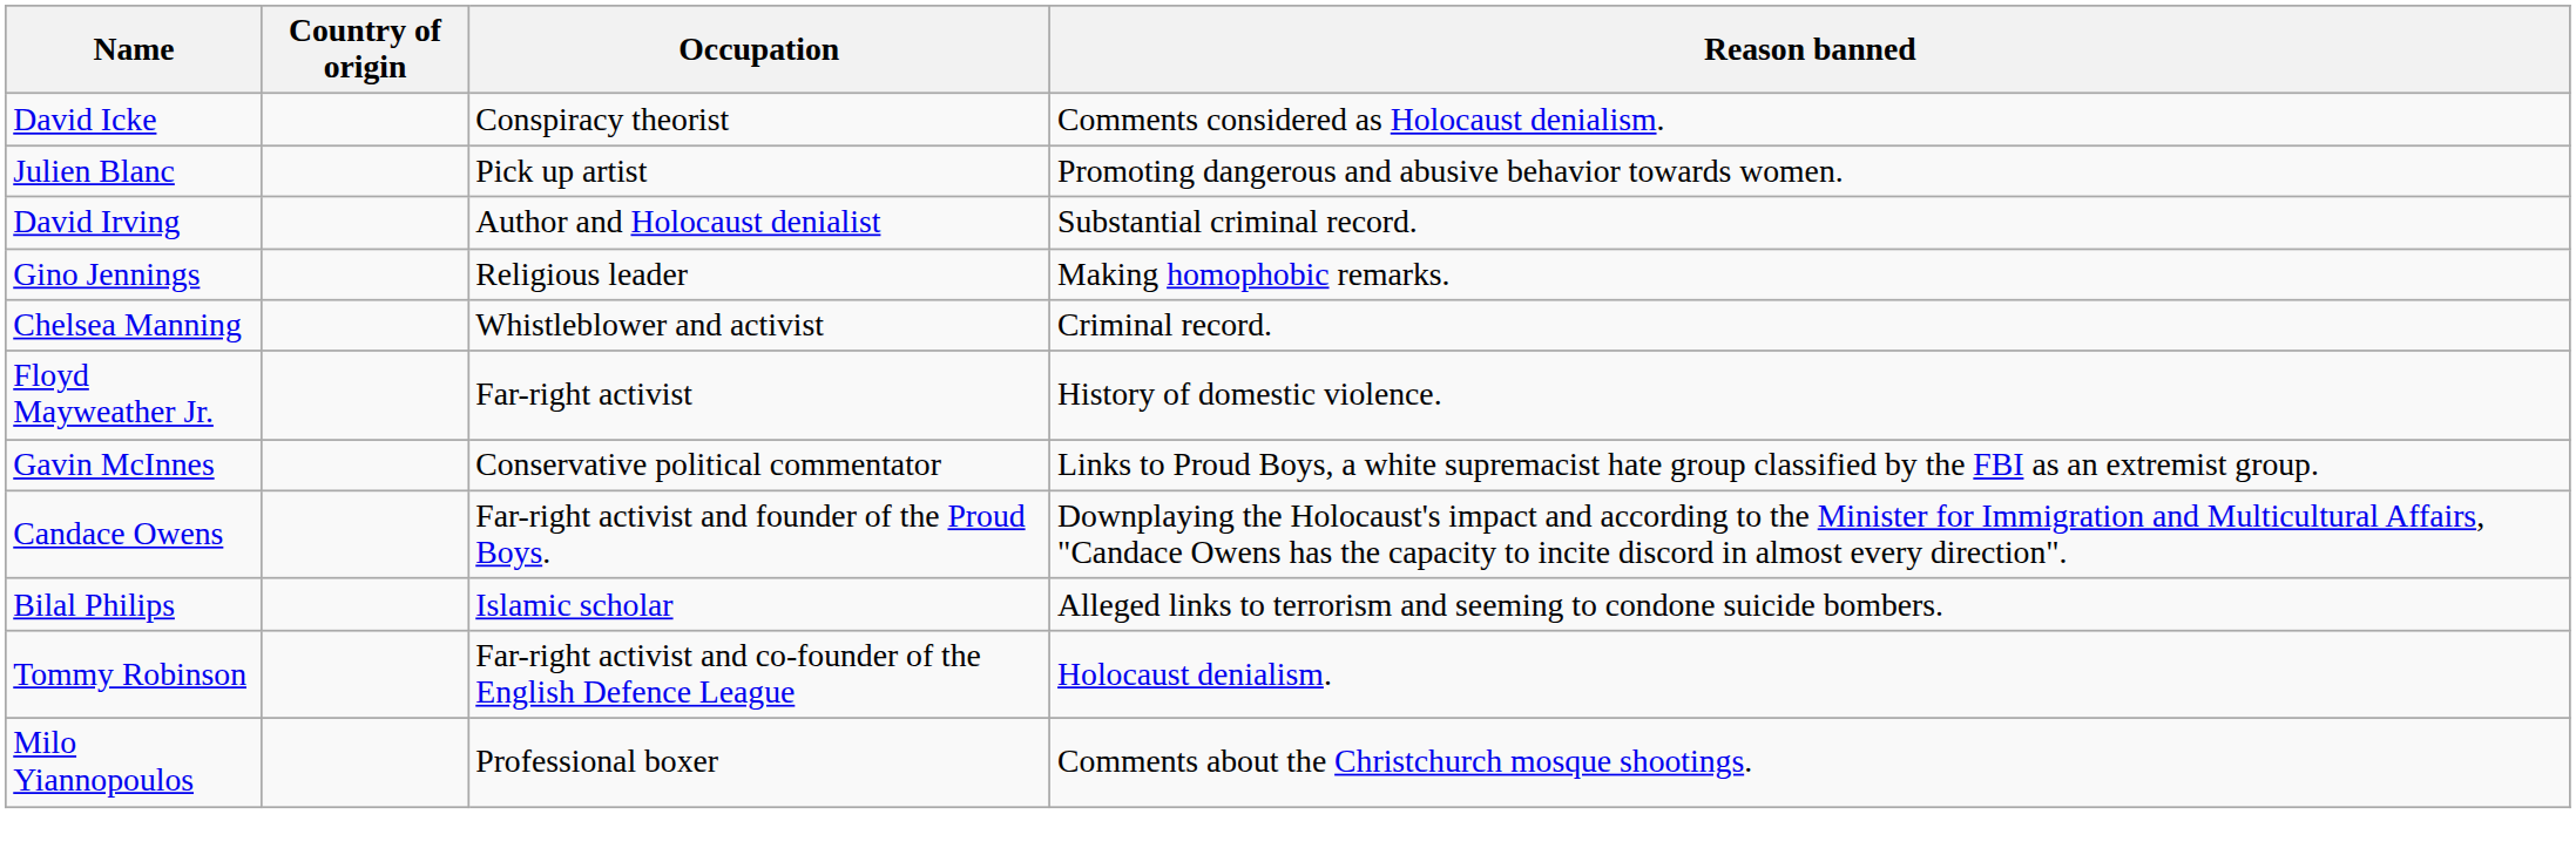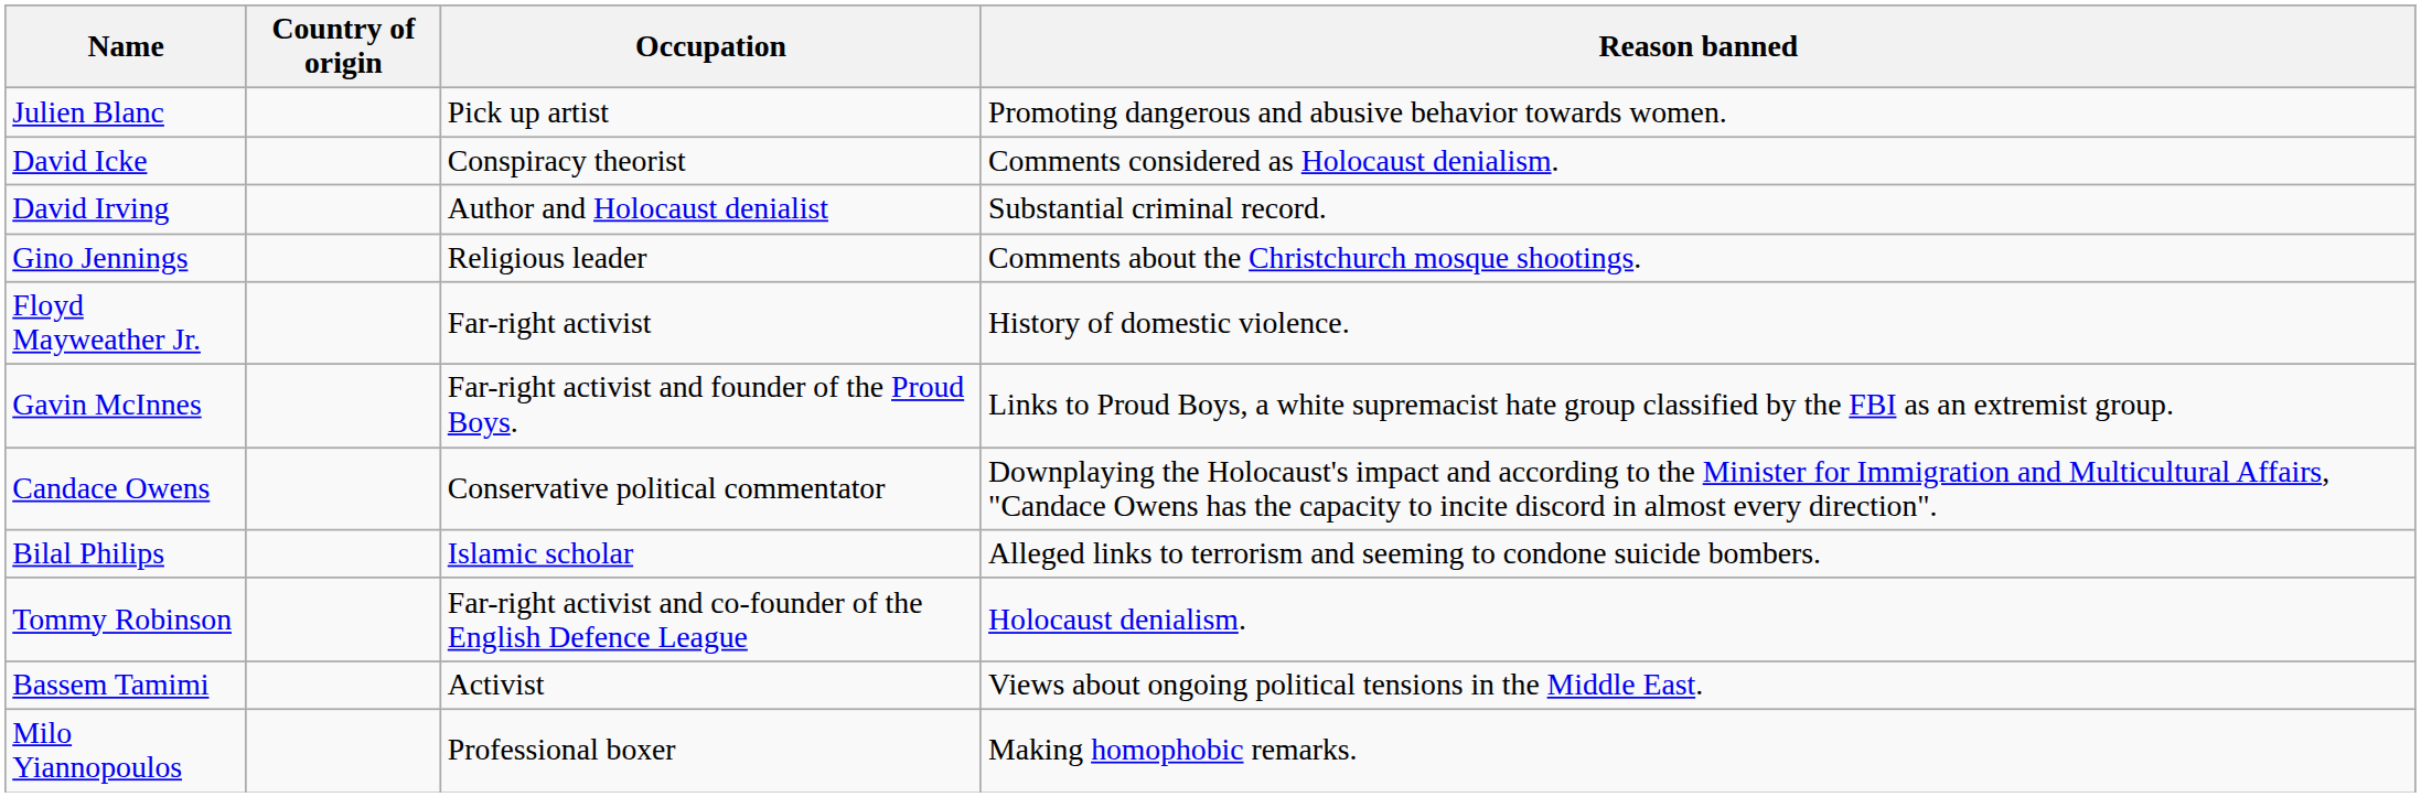rows swapped: Julien Blanc <-> David Icke
Gino Jennings | Reason banned: Making homophobic remarks. -> Comments about the Christchurch mosque shootings.
- row: Chelsea Manning | Whistleblower and activist | Criminal record.
Gavin McInnes | Occupation: Conservative political commentator -> Far-right activist and founder of the Proud Boys.
Candace Owens | Occupation: Far-right activist and founder of the Proud Boys. -> Conservative political commentator
+ row: Bassem Tamimi | Activist | Views about ongoing political tensions in the Middle East.
Milo Yiannopoulos | Reason banned: Comments about the Christchurch mosque shootings. -> Making homophobic remarks.
